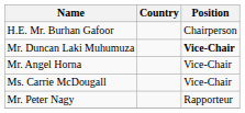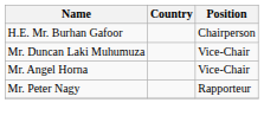Mr. Duncan Laki Muhumuza | Position: bold -> normal
- row: Ms. Carrie McDougall | Vice-Chair
